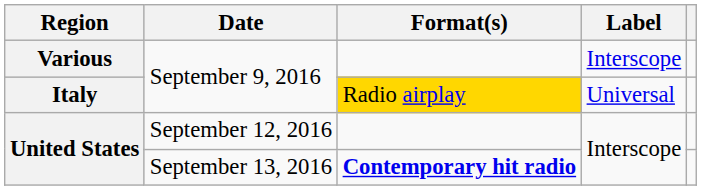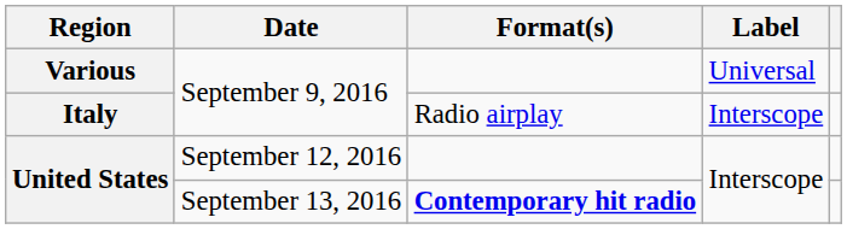Various | Label: Interscope -> Universal
Italy | Format(s): gold background -> no background
Italy | Label: Universal -> Interscope
